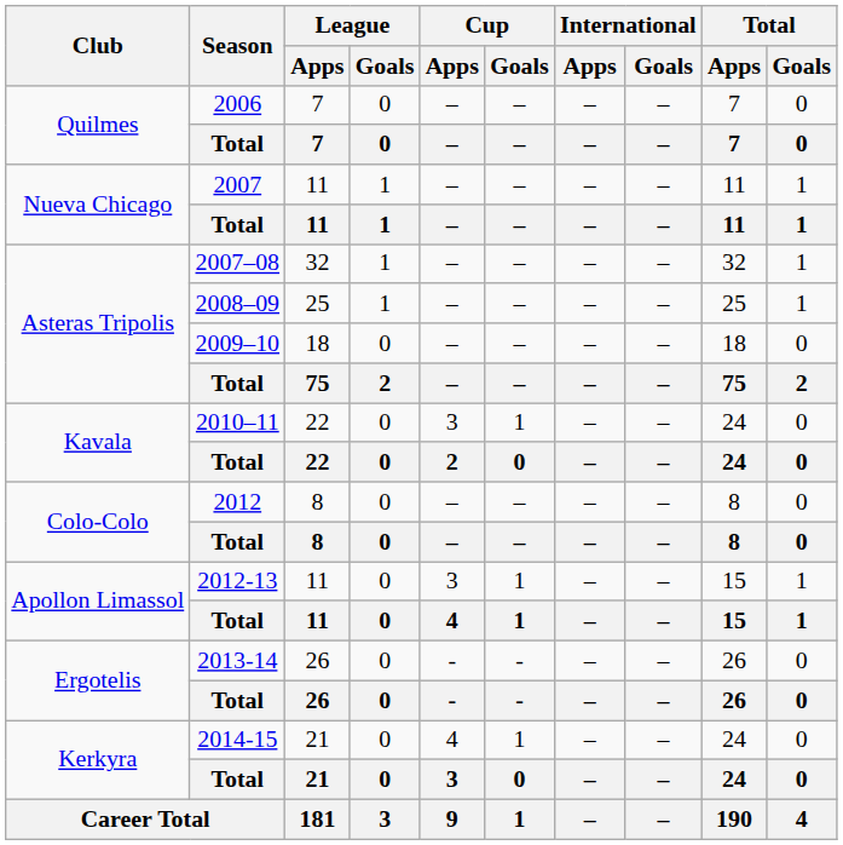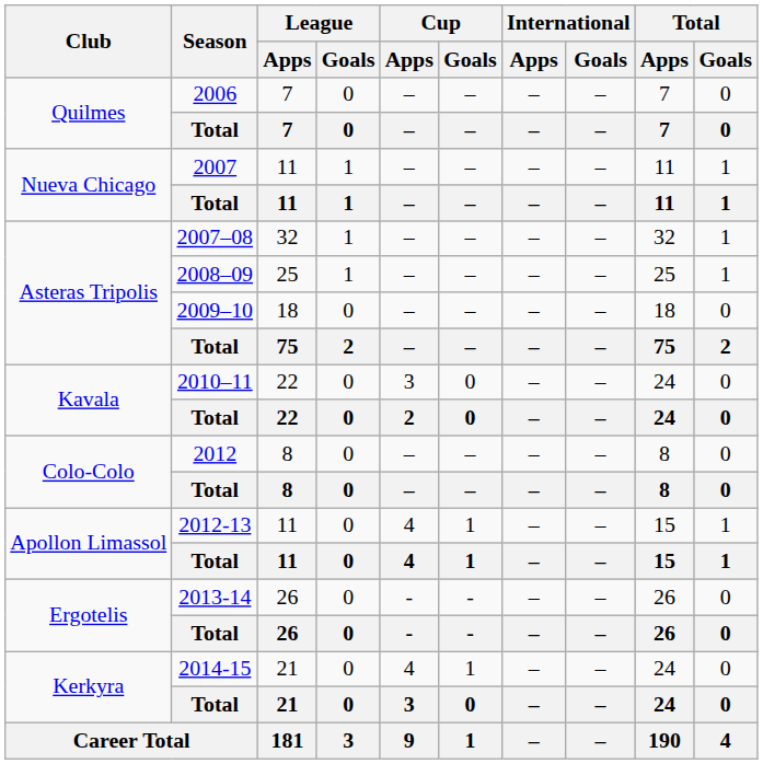2010–11 | Cup / Goals: 1 -> 0
2012-13 | Cup / Apps: 3 -> 4
